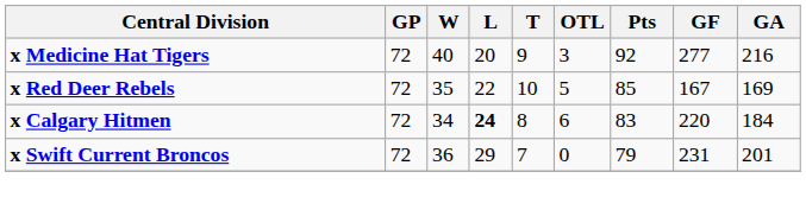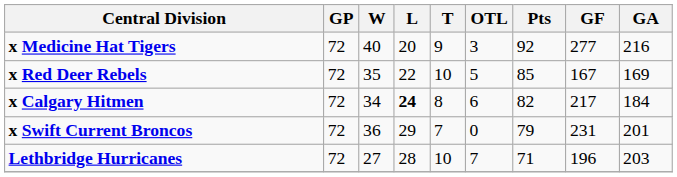x Calgary Hitmen | Pts: 83 -> 82
x Calgary Hitmen | GF: 220 -> 217
+ row: Lethbridge Hurricanes | 72 | 27 | 28 | 10 | 7 | 71 | 196 | 203
